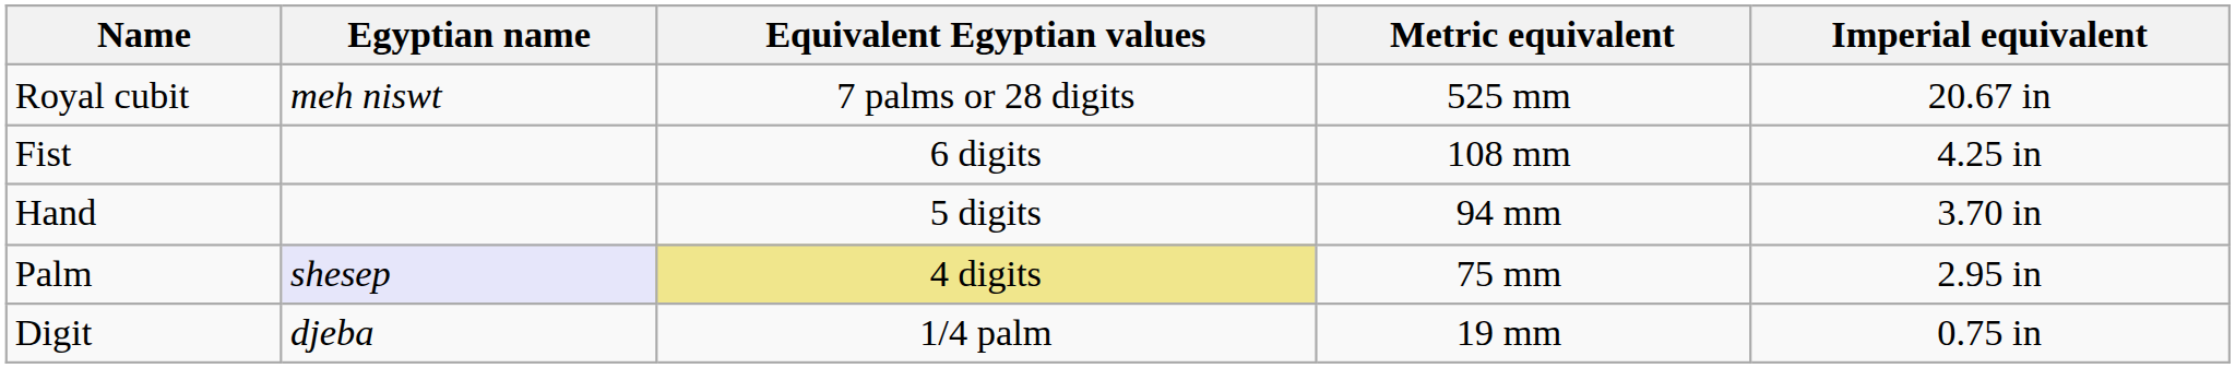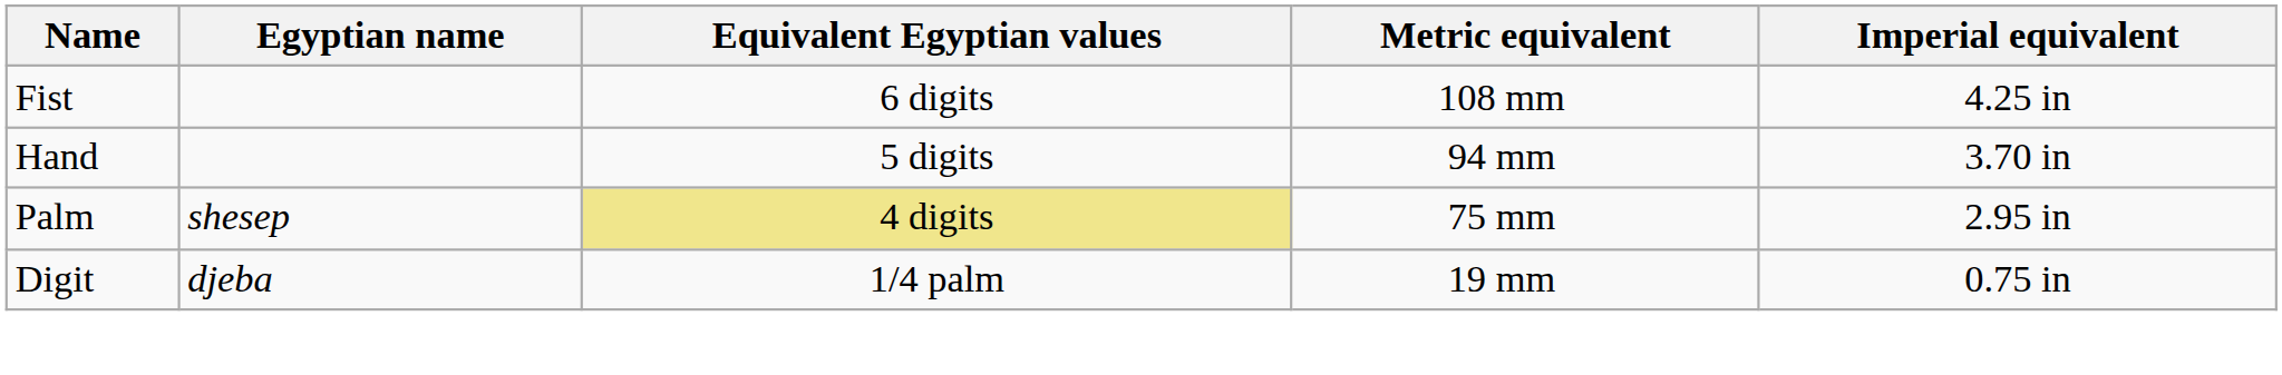- row: Royal cubit | meh niswt | 7 palms or 28 digits | 525 mm | 20.67 in
Palm | Egyptian name: lavender background -> no background
